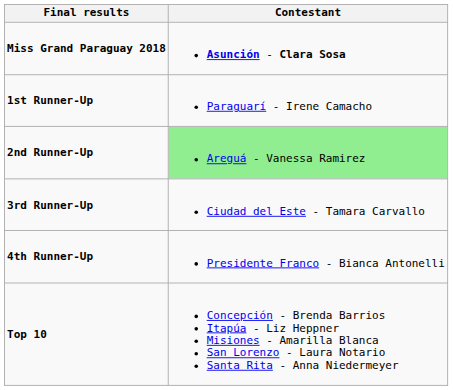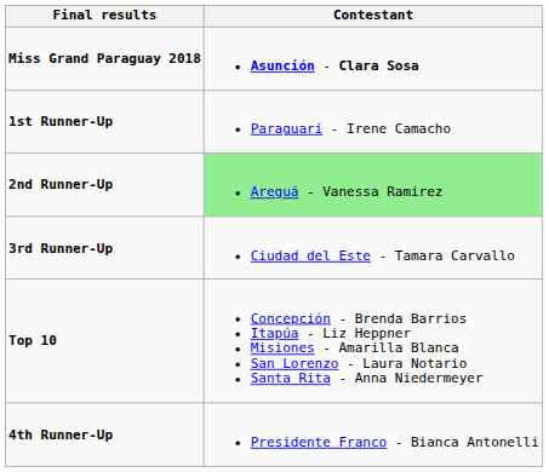rows swapped: 4th Runner-Up <-> Top 10
